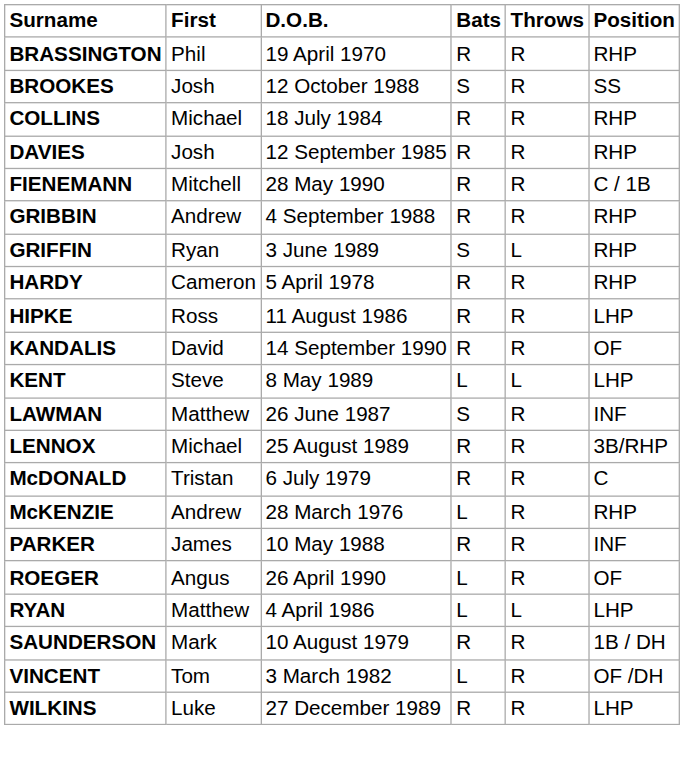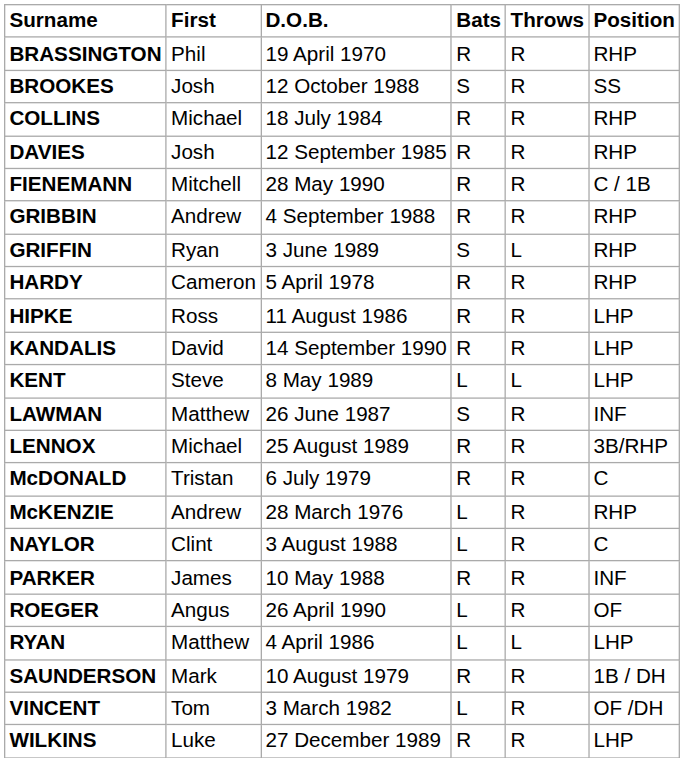KANDALIS | Position: OF -> LHP
+ row: NAYLOR | Clint | 3 August 1988 | L | R | C
